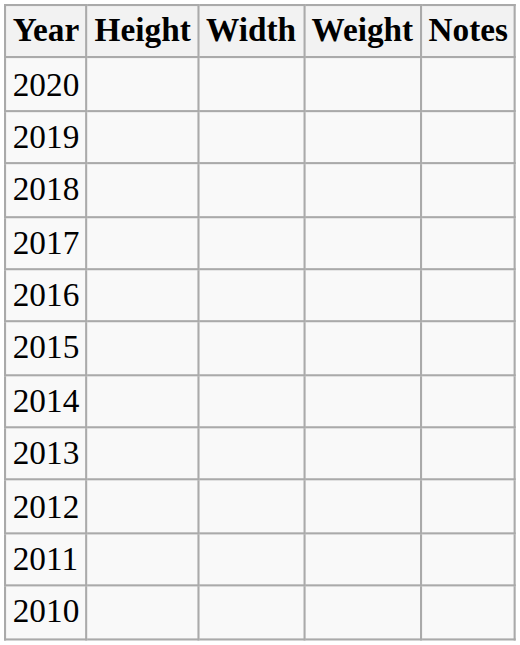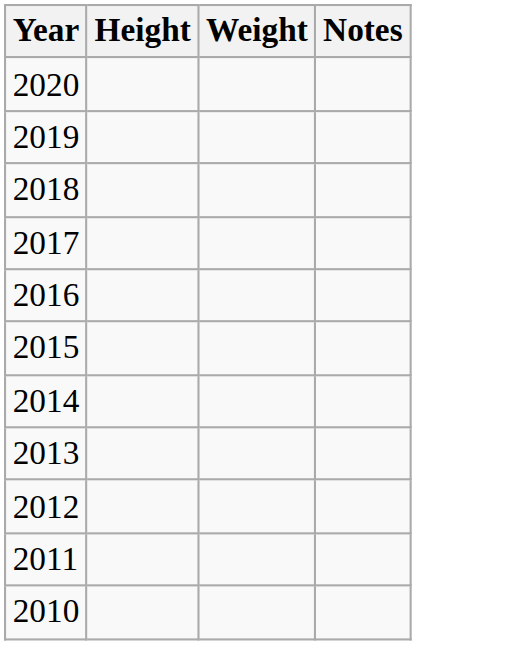- column: Width
